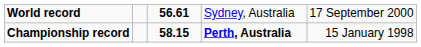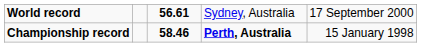Championship record | column 3: 58.15 -> 58.46
